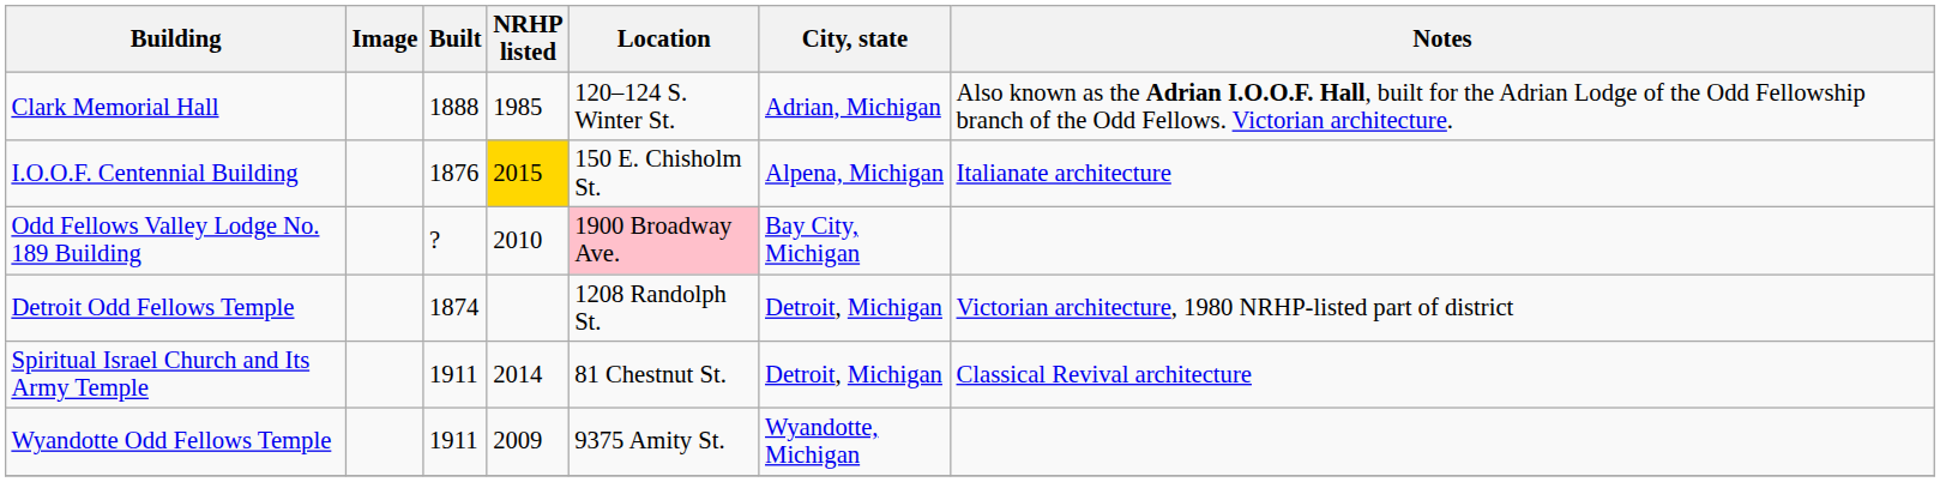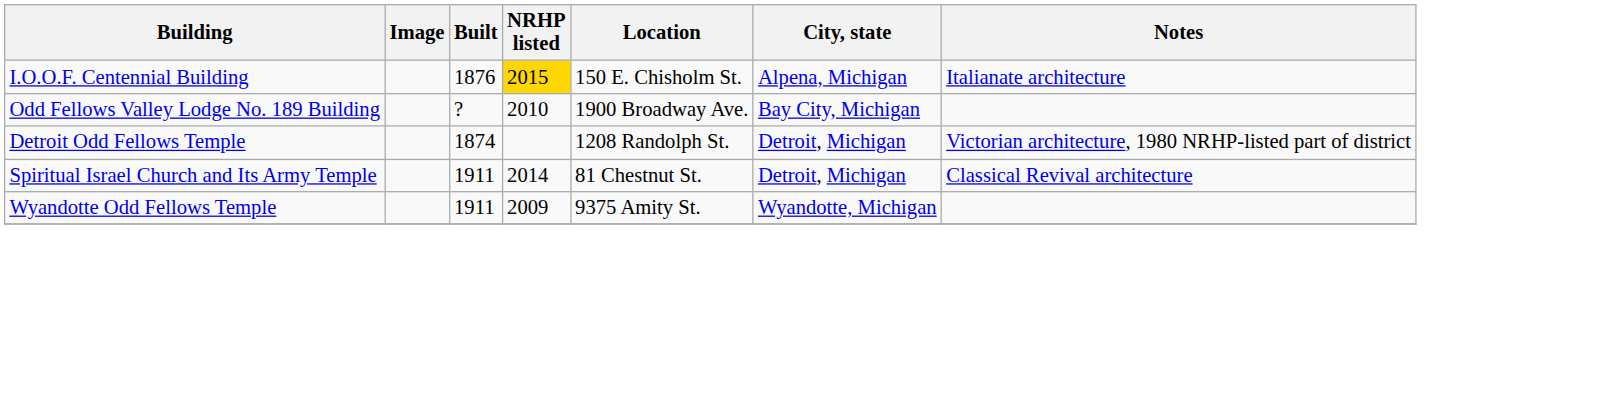- row: Clark Memorial Hall | 1888 | 1985 | 120–124 S. Winter St. | Adrian, Michigan | Also known as the Adrian I.O.O.F. Hall, built for the Adrian Lodge of the Odd Fellowship branch of the Odd Fellows. Victorian architecture.
Odd Fellows Valley Lodge No. 189 Building | Location: pink background -> no background
